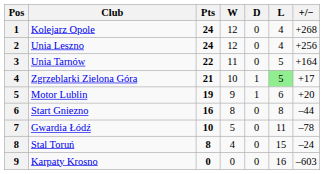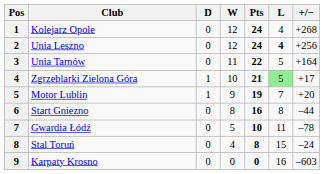columns swapped: Pts <-> D
Unia Leszno | L: normal -> bold
Motor Lublin | L: 6 -> 7
